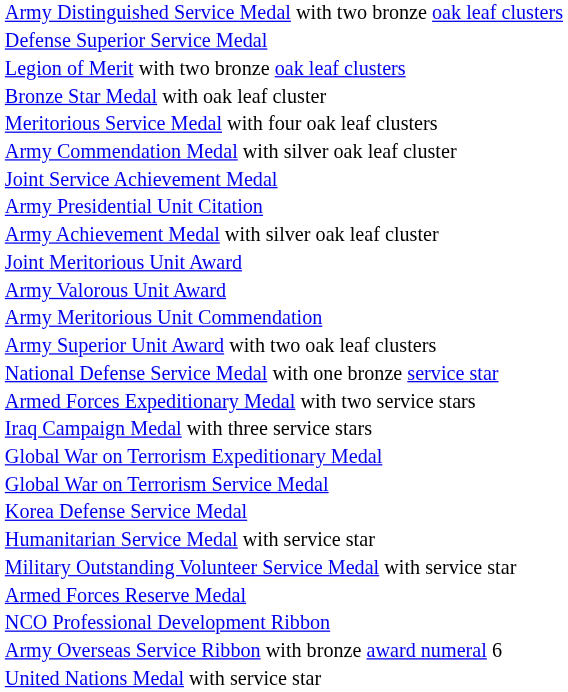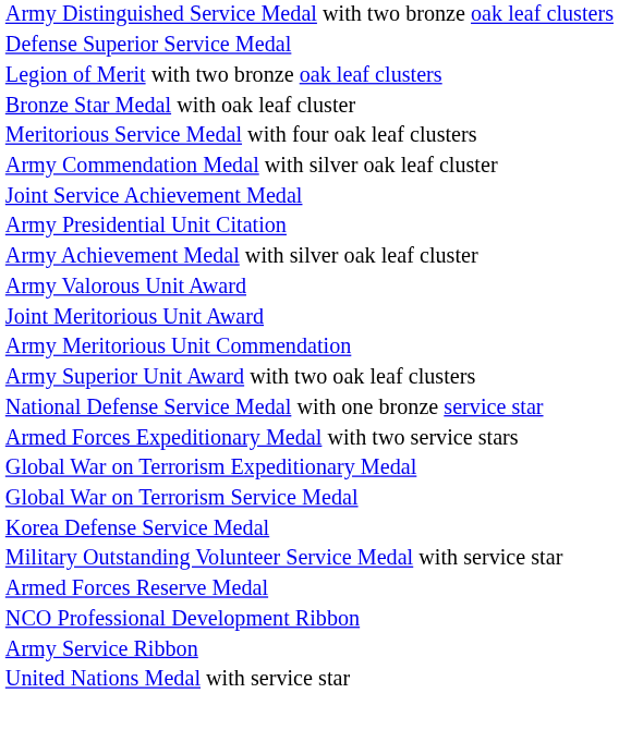rows swapped: Joint Meritorious Unit Award <-> Army Valorous Unit Award
- row: Iraq Campaign Medal with three service stars
- row: Humanitarian Service Medal with service star
+ row: Army Service Ribbon
- row: Army Overseas Service Ribbon with bronze award numeral 6
